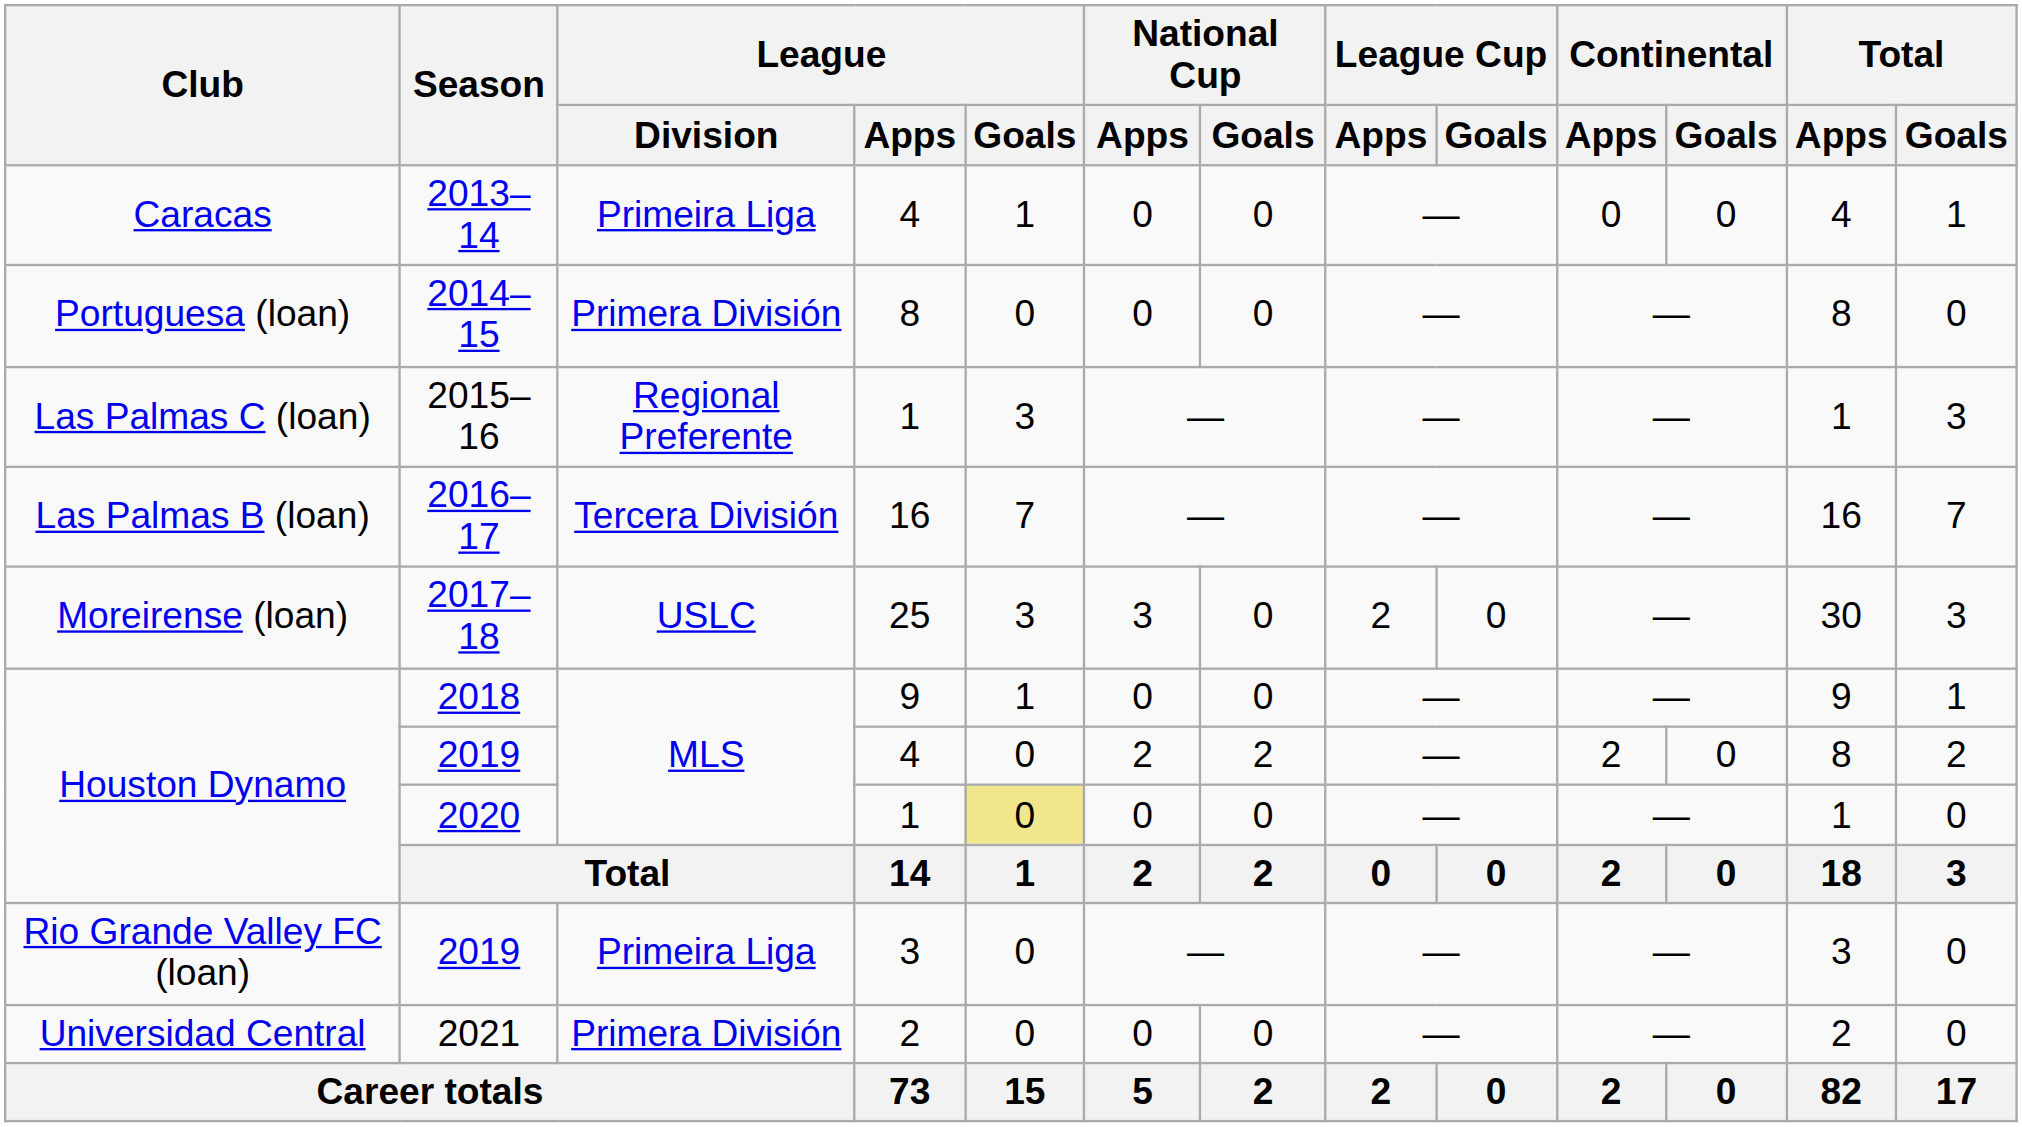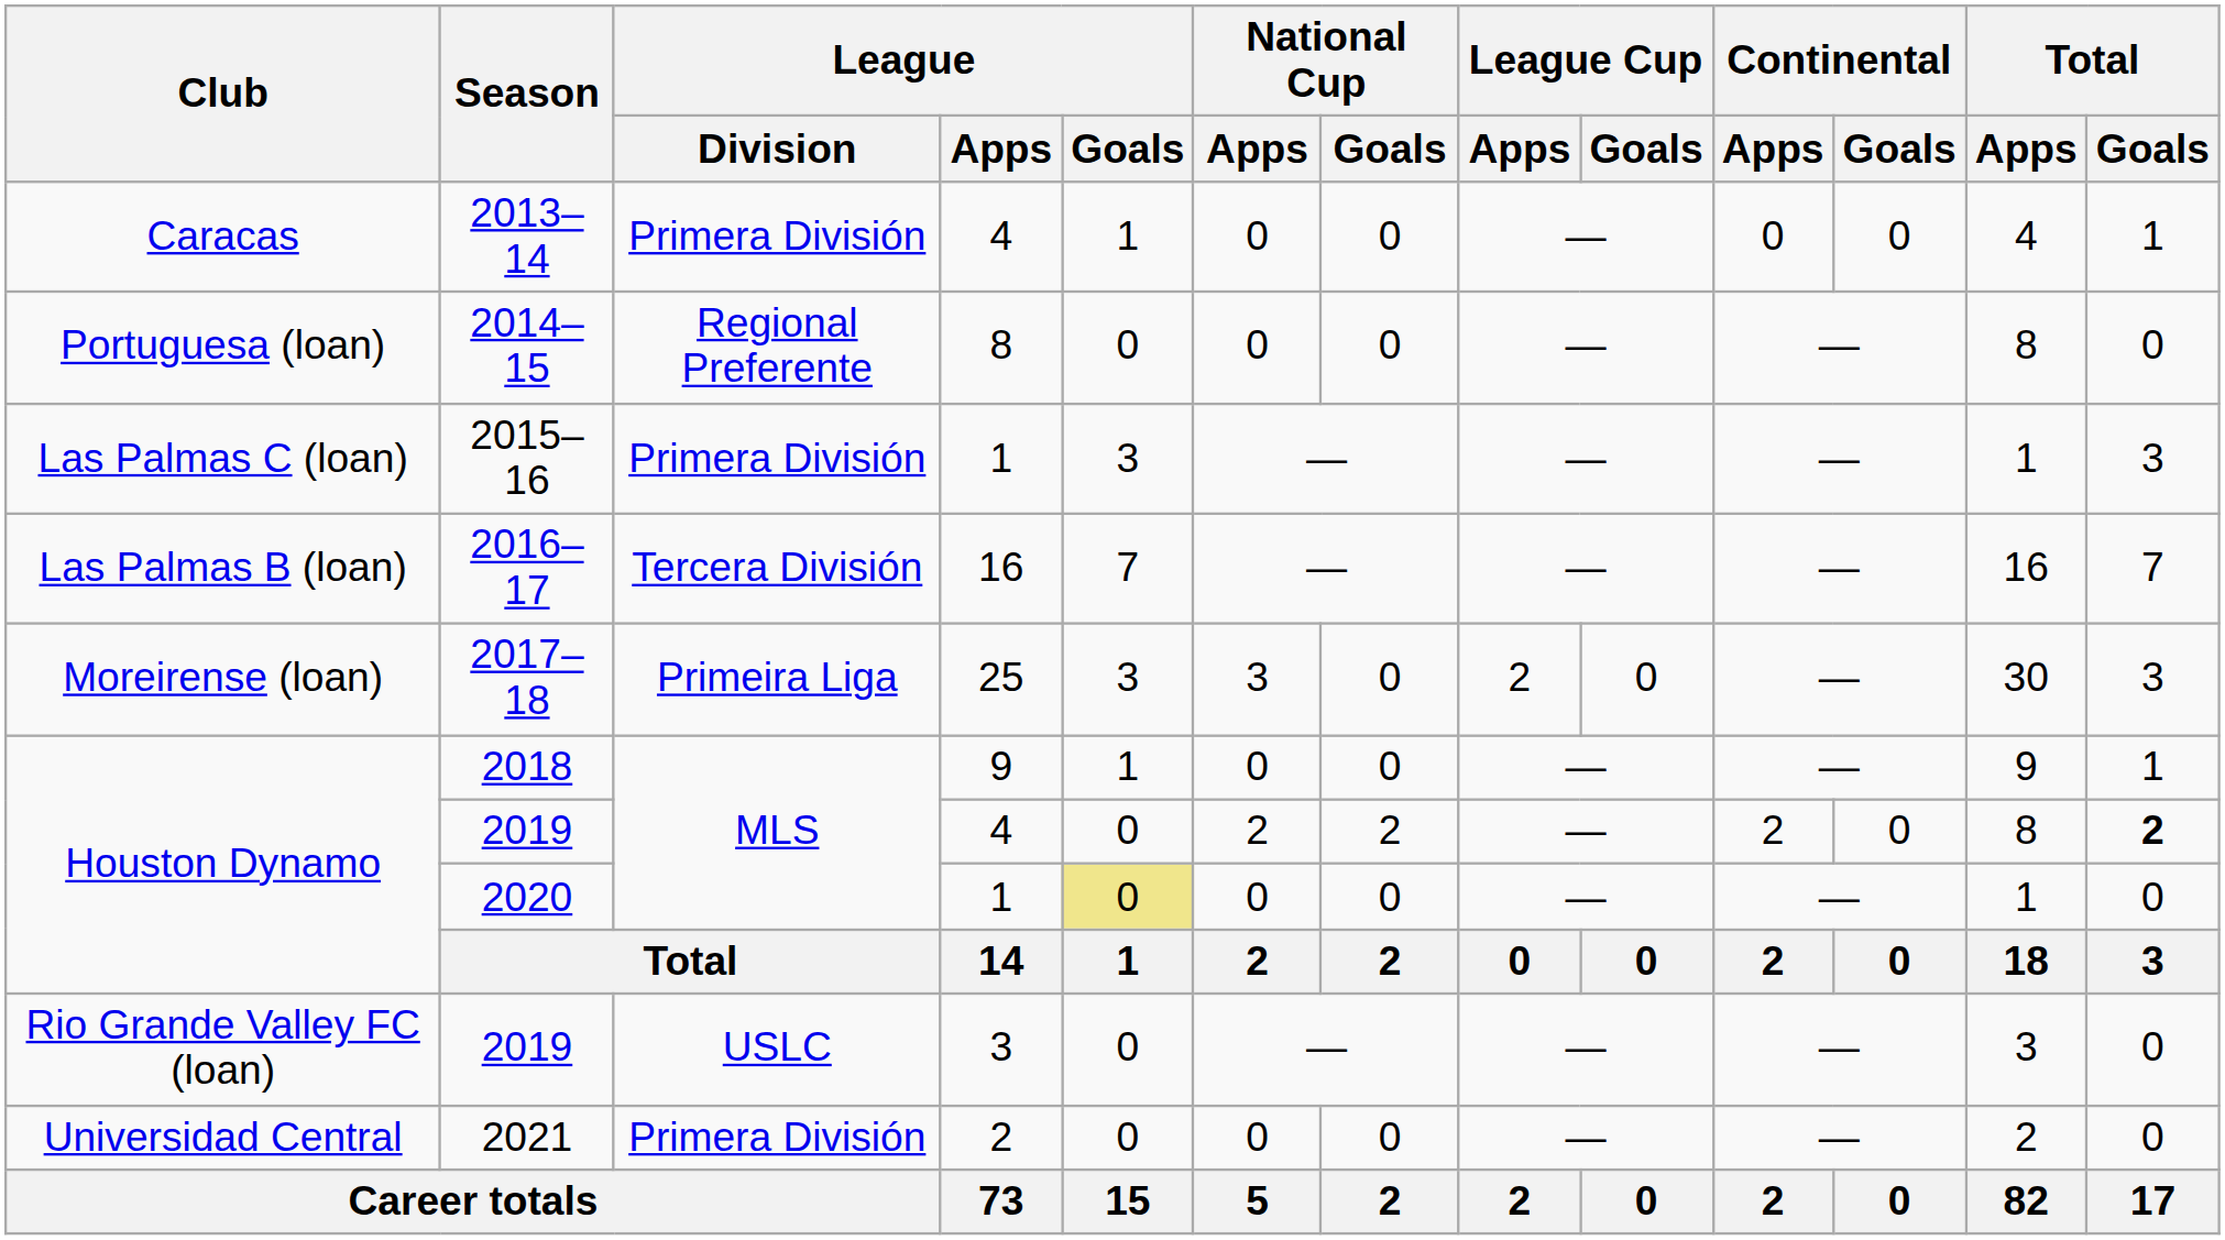2013–14 | League / Division: Primeira Liga -> Primera División
2014–15 | League / Division: Primera División -> Regional Preferente
2015–16 | League / Division: Regional Preferente -> Primera División
2017–18 | League / Division: USLC -> Primeira Liga
Houston Dynamo / 2019 | Total / Goals: normal -> bold
Rio Grande Valley FC (loan) / 2019 | League / Division: Primeira Liga -> USLC
